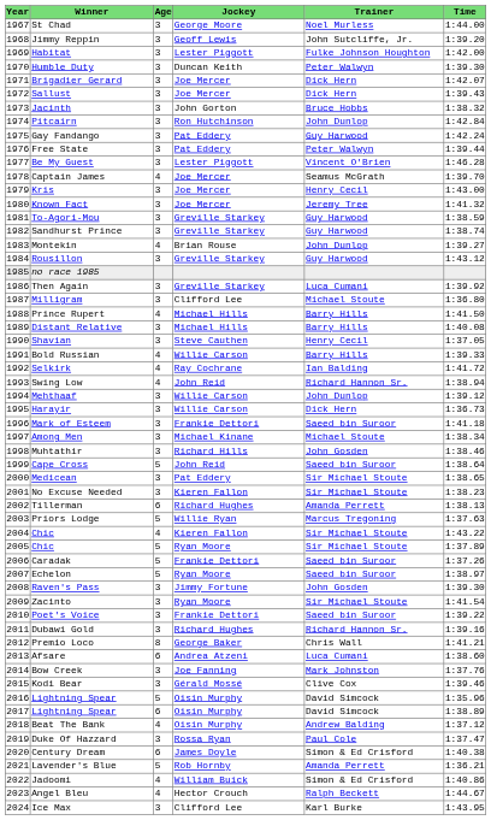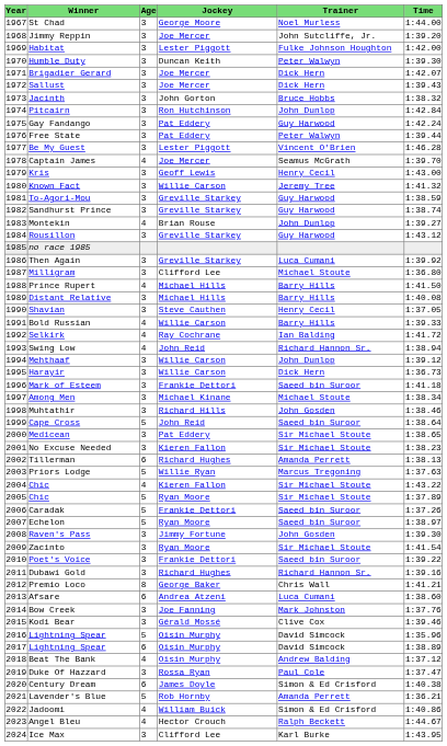Jimmy Reppin | Jockey: Geoff Lewis -> Joe Mercer
Kris | Jockey: Joe Mercer -> Geoff Lewis
Known Fact | Jockey: Joe Mercer -> Willie Carson
